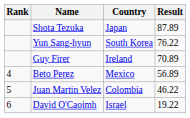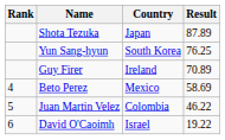Yun Sang-hyun | Result: 76.22 -> 76.25
Beto Perez | Result: 56.89 -> 58.69
